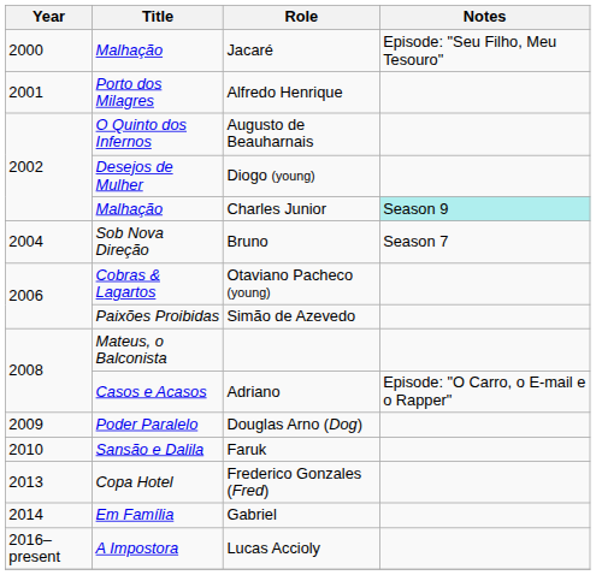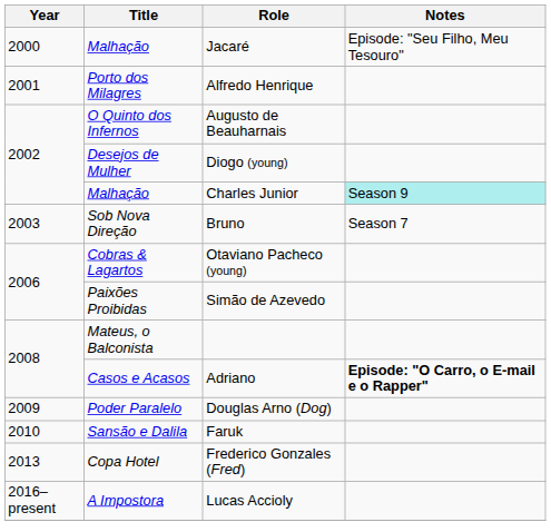Bruno | Year: 2004 -> 2003
Adriano | Notes: normal -> bold
- row: 2014 | Em Família | Gabriel
